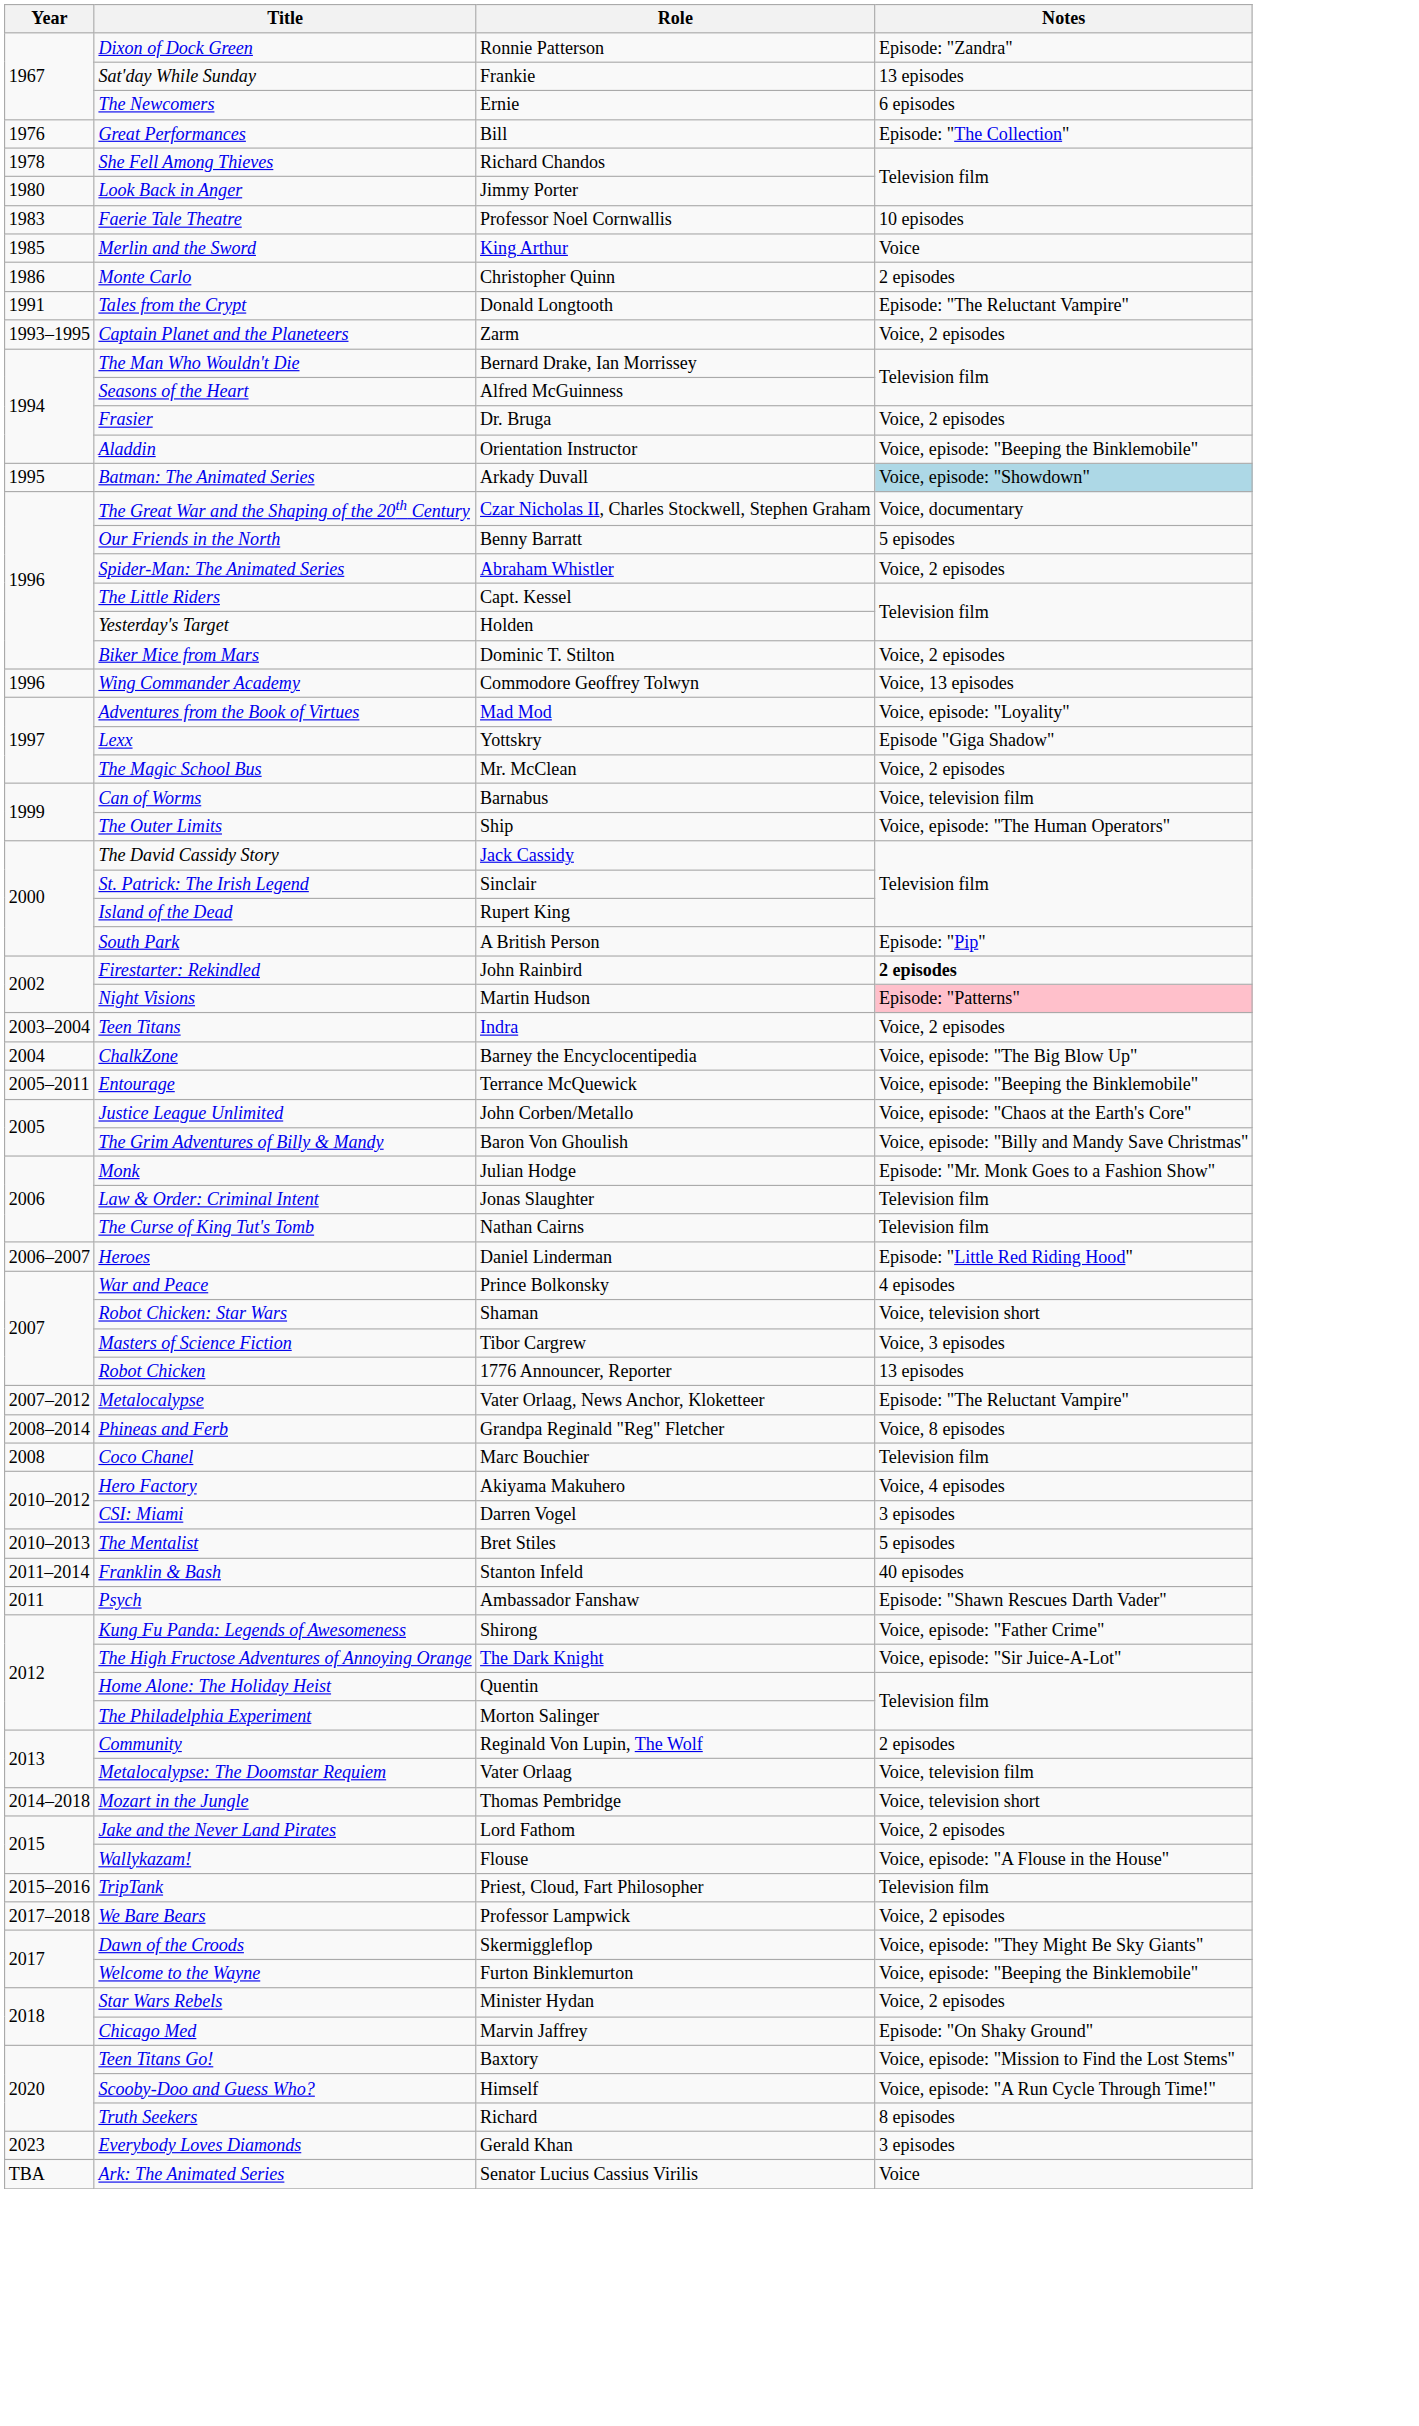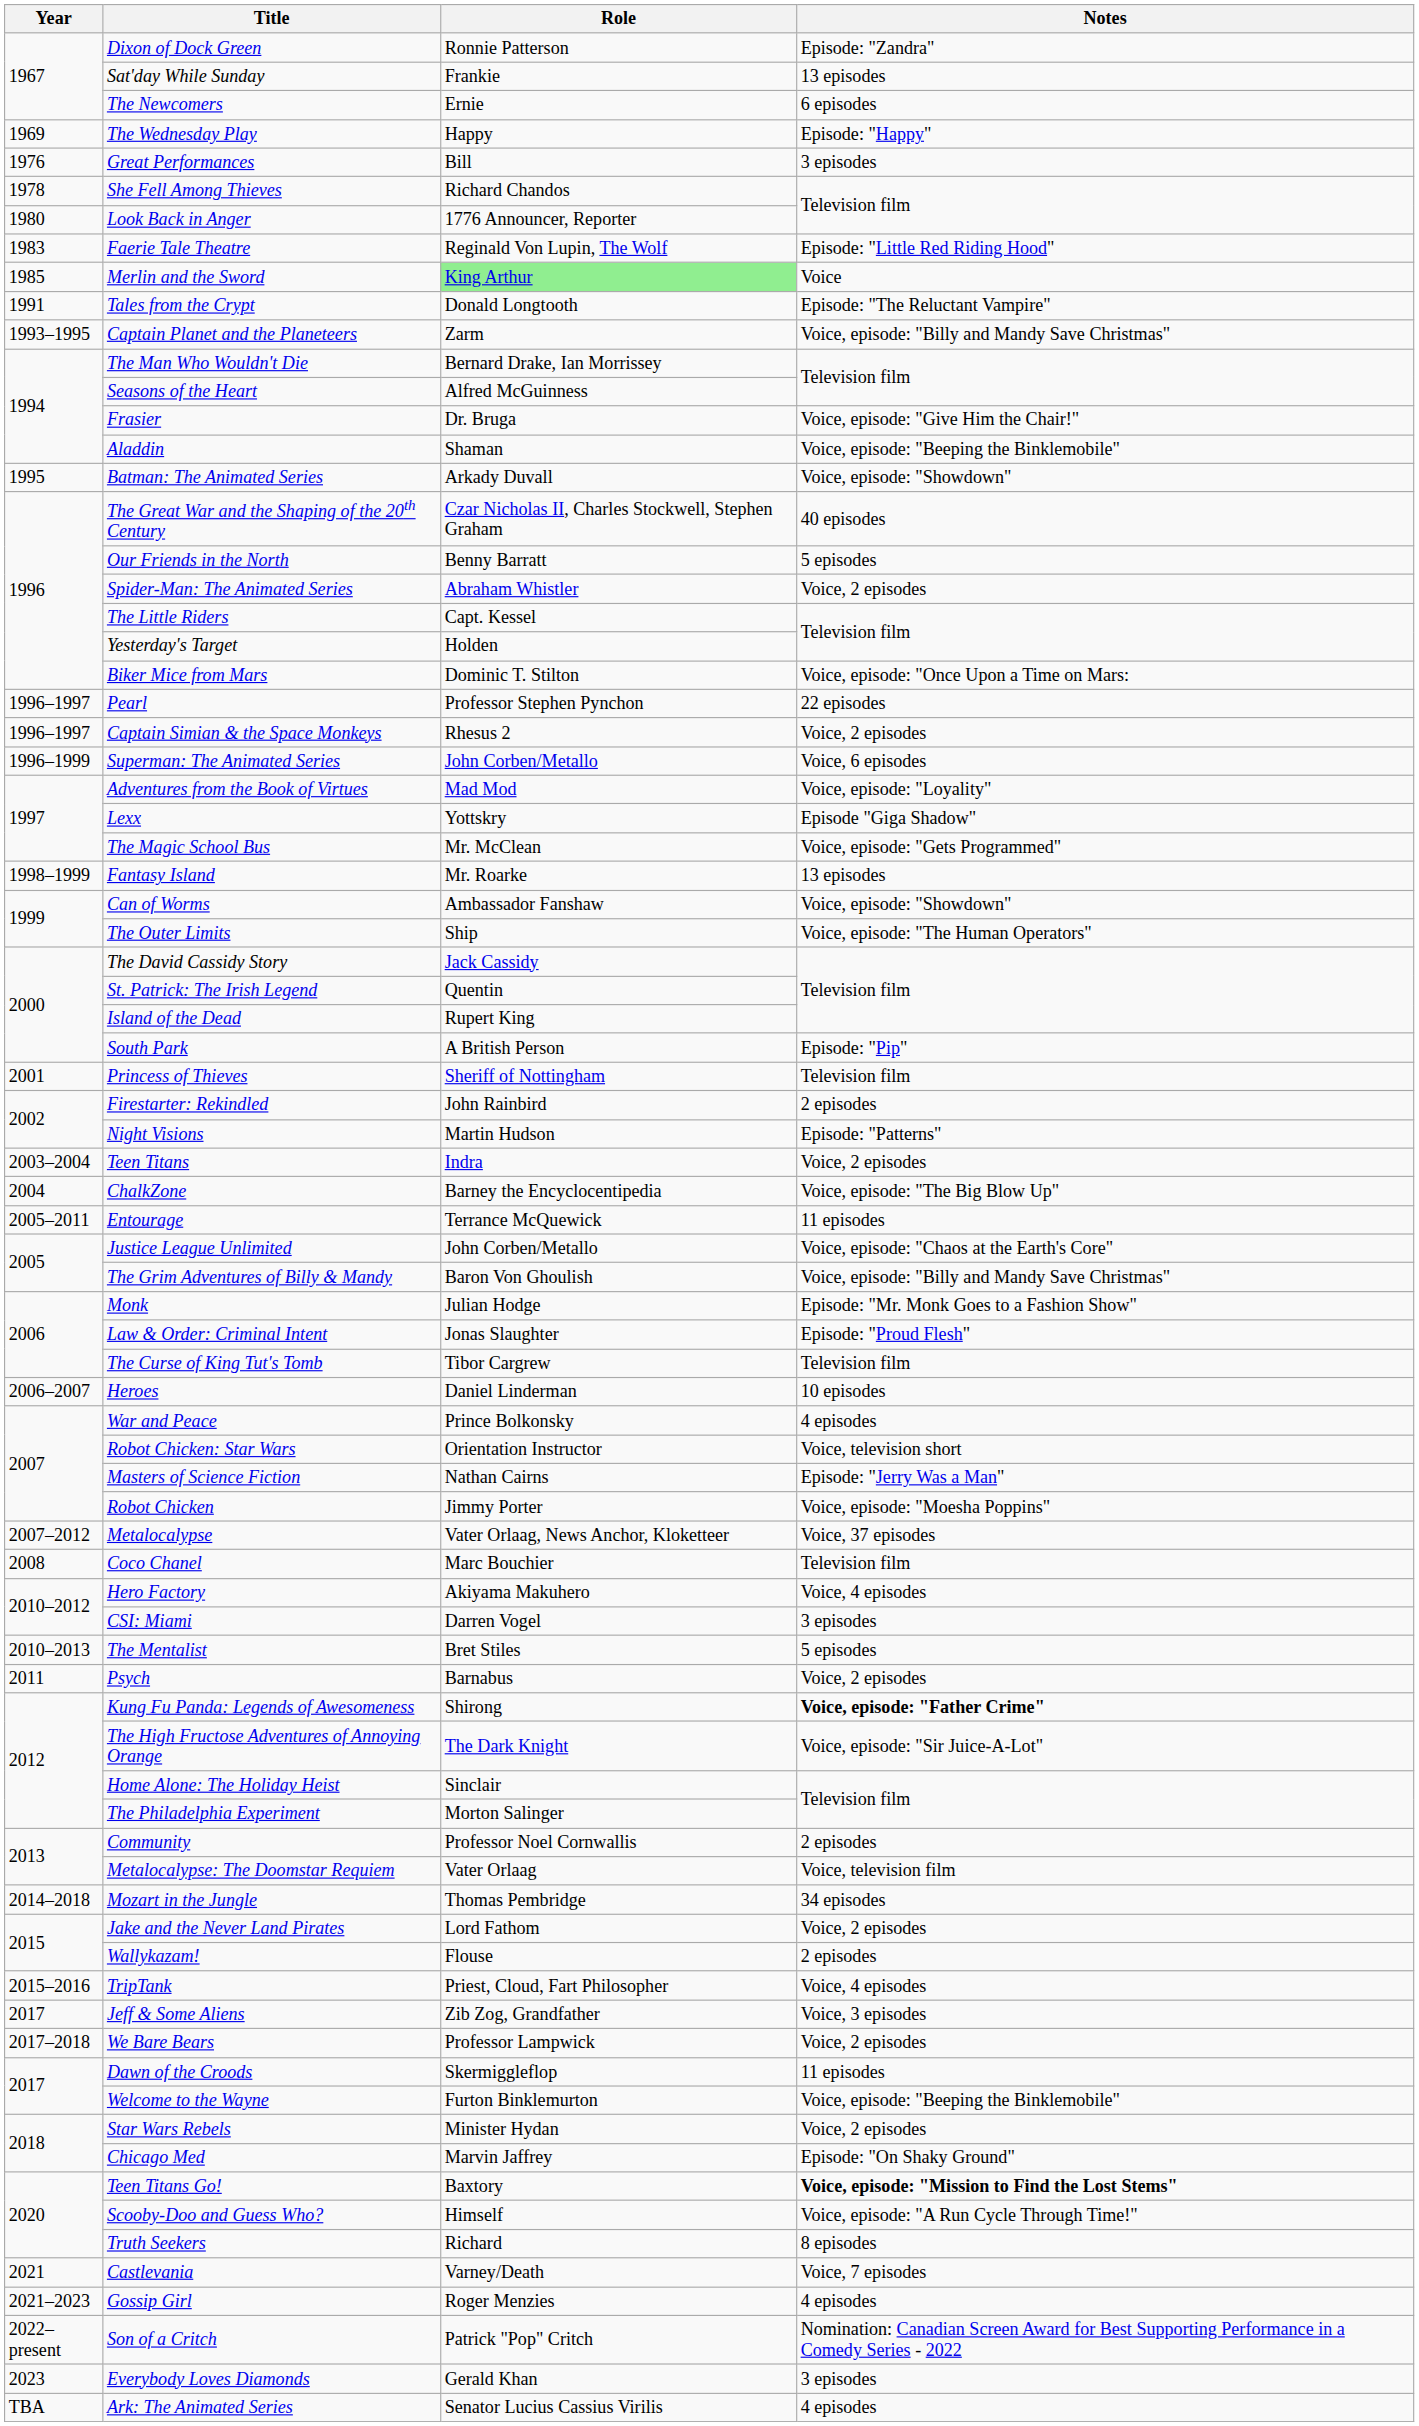+ row: 1969 | The Wednesday Play | Happy | Episode: "Happy"
Great Performances | Notes: Episode: "The Collection" -> 3 episodes
Look Back in Anger | Role: Jimmy Porter -> 1776 Announcer, Reporter
Faerie Tale Theatre | Role: Professor Noel Cornwallis -> Reginald Von Lupin, The Wolf
Faerie Tale Theatre | Notes: 10 episodes -> Episode: "Little Red Riding Hood"
Merlin and the Sword | Role: no background -> lightgreen background
- row: 1986 | Monte Carlo | Christopher Quinn | 2 episodes
Captain Planet and the Planeteers | Notes: Voice, 2 episodes -> Voice, episode: "Billy and Mandy Save Christmas"
Frasier | Notes: Voice, 2 episodes -> Voice, episode: "Give Him the Chair!"
Aladdin | Role: Orientation Instructor -> Shaman
Batman: The Animated Series | Notes: lightblue background -> no background
The Great War and the Shaping of the 20th Century | Notes: Voice, documentary -> 40 episodes
Biker Mice from Mars | Notes: Voice, 2 episodes -> Voice, episode: "Once Upon a Time on Mars:
+ row: 1996–1997 | Pearl | Professor Stephen Pynchon | 22 episodes
- row: 1996 | Wing Commander Academy | Commodore Geoffrey Tolwyn | Voice, 13 episodes
+ row: 1996–1997 | Captain Simian & the Space Monkeys | Rhesus 2 | Voice, 2 episodes
+ row: 1996–1999 | Superman: The Animated Series | John Corben/Metallo | Voice, 6 episodes
The Magic School Bus | Notes: Voice, 2 episodes -> Voice, episode: "Gets Programmed"
+ row: 1998–1999 | Fantasy Island | Mr. Roarke | 13 episodes
Can of Worms | Role: Barnabus -> Ambassador Fanshaw
Can of Worms | Notes: Voice, television film -> Voice, episode: "Showdown"
St. Patrick: The Irish Legend | Role: Sinclair -> Quentin
+ row: 2001 | Princess of Thieves | Sheriff of Nottingham | Television film
Firestarter: Rekindled | Notes: bold -> normal
Night Visions | Notes: pink background -> no background
Entourage | Notes: Voice, episode: "Beeping the Binklemobile" -> 11 episodes
Law & Order: Criminal Intent | Notes: Television film -> Episode: "Proud Flesh"
The Curse of King Tut's Tomb | Role: Nathan Cairns -> Tibor Cargrew
Heroes | Notes: Episode: "Little Red Riding Hood" -> 10 episodes
Robot Chicken: Star Wars | Role: Shaman -> Orientation Instructor
Masters of Science Fiction | Role: Tibor Cargrew -> Nathan Cairns
Masters of Science Fiction | Notes: Voice, 3 episodes -> Episode: "Jerry Was a Man"
Robot Chicken | Role: 1776 Announcer, Reporter -> Jimmy Porter
Robot Chicken | Notes: 13 episodes -> Voice, episode: "Moesha Poppins"
Metalocalypse | Notes: Episode: "The Reluctant Vampire" -> Voice, 37 episodes
- row: 2008–2014 | Phineas and Ferb | Grandpa Reginald "Reg" Fletcher | Voice, 8 episodes
- row: 2011–2014 | Franklin & Bash | Stanton Infeld | 40 episodes
Psych | Role: Ambassador Fanshaw -> Barnabus
Psych | Notes: Episode: "Shawn Rescues Darth Vader" -> Voice, 2 episodes
Kung Fu Panda: Legends of Awesomeness | Notes: normal -> bold
Home Alone: The Holiday Heist | Role: Quentin -> Sinclair
Community | Role: Reginald Von Lupin, The Wolf -> Professor Noel Cornwallis
Mozart in the Jungle | Notes: Voice, television short -> 34 episodes
Wallykazam! | Notes: Voice, episode: "A Flouse in the House" -> 2 episodes
TripTank | Notes: Television film -> Voice, 4 episodes
+ row: 2017 | Jeff & Some Aliens | Zib Zog, Grandfather | Voice, 3 episodes
Dawn of the Croods | Notes: Voice, episode: "They Might Be Sky Giants" -> 11 episodes
Teen Titans Go! | Notes: normal -> bold
+ row: 2021 | Castlevania | Varney/Death | Voice, 7 episodes
+ row: 2021–2023 | Gossip Girl | Roger Menzies | 4 episodes
+ row: 2022–present | Son of a Critch | Patrick "Pop" Critch | Nomination: Canadian Screen Award for Best Supporting Performance in a Comedy Series - 2022
Ark: The Animated Series | Notes: Voice -> 4 episodes
